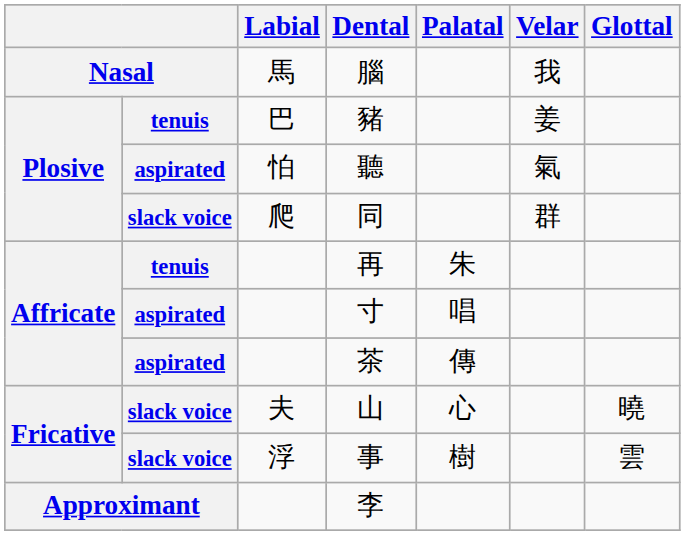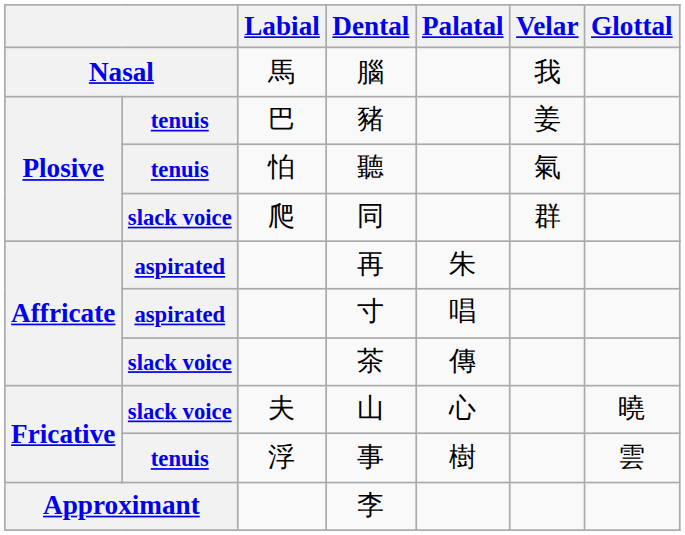聽 | column 2: aspirated -> tenuis
再 | column 2: tenuis -> aspirated
茶 | column 2: aspirated -> slack voice
事 | column 2: slack voice -> tenuis
